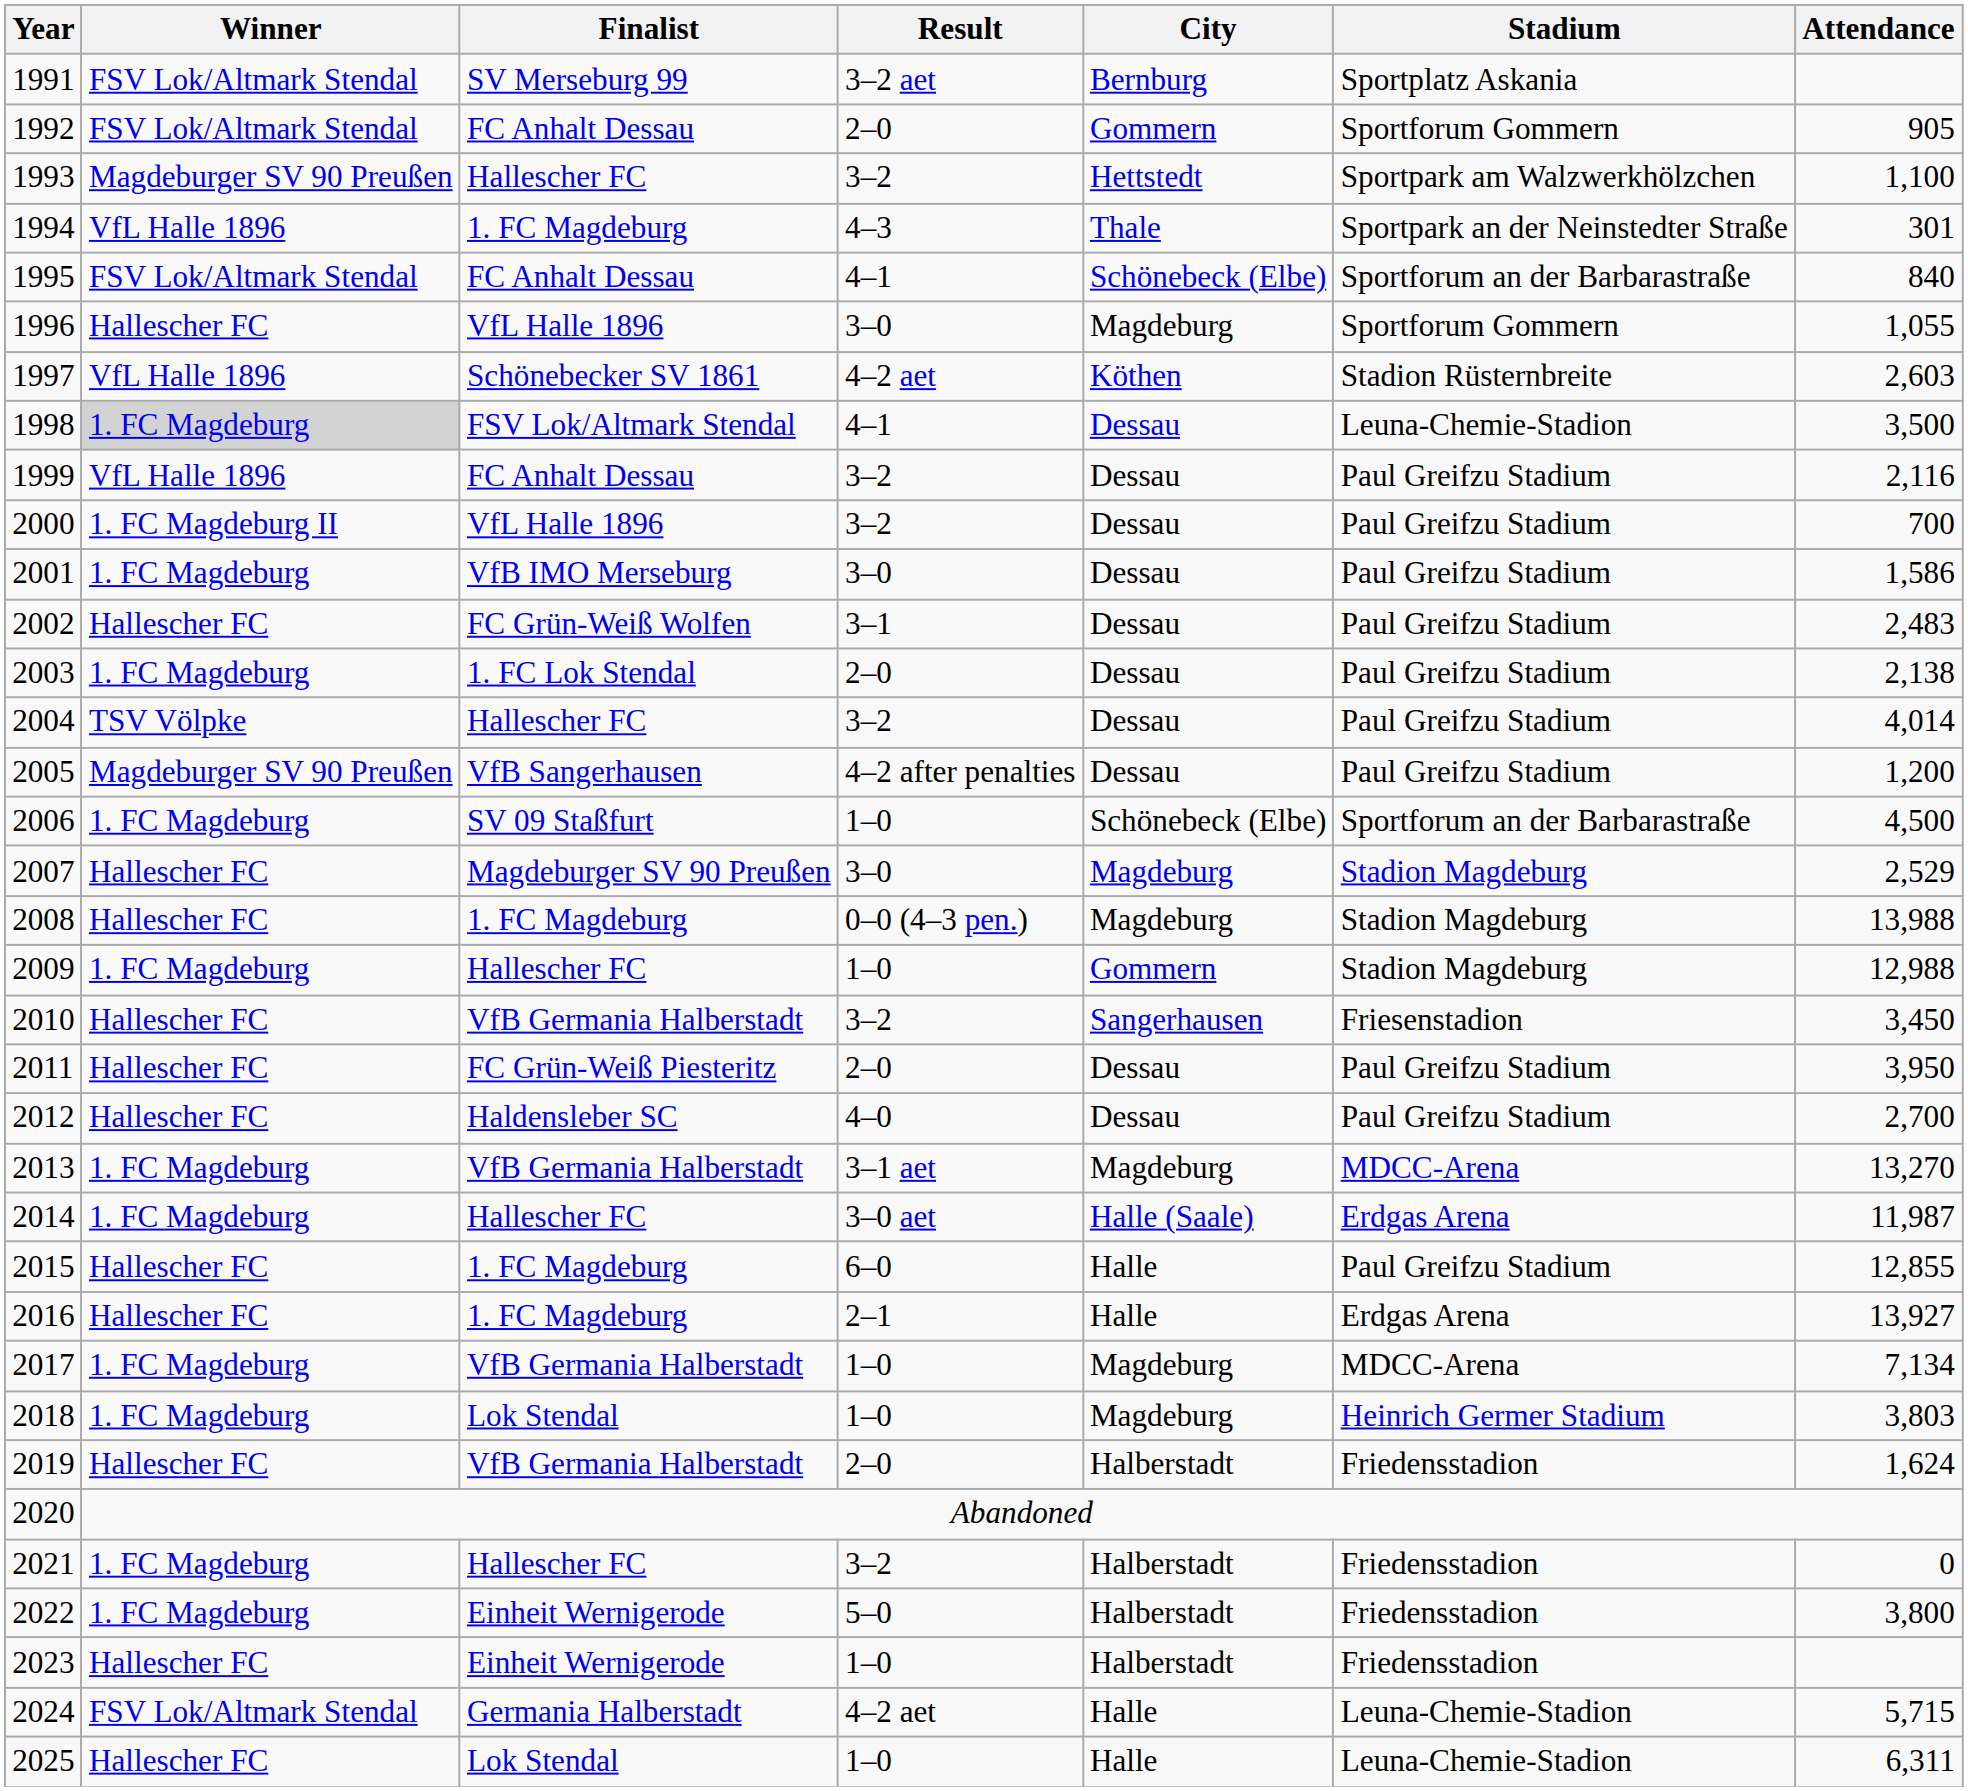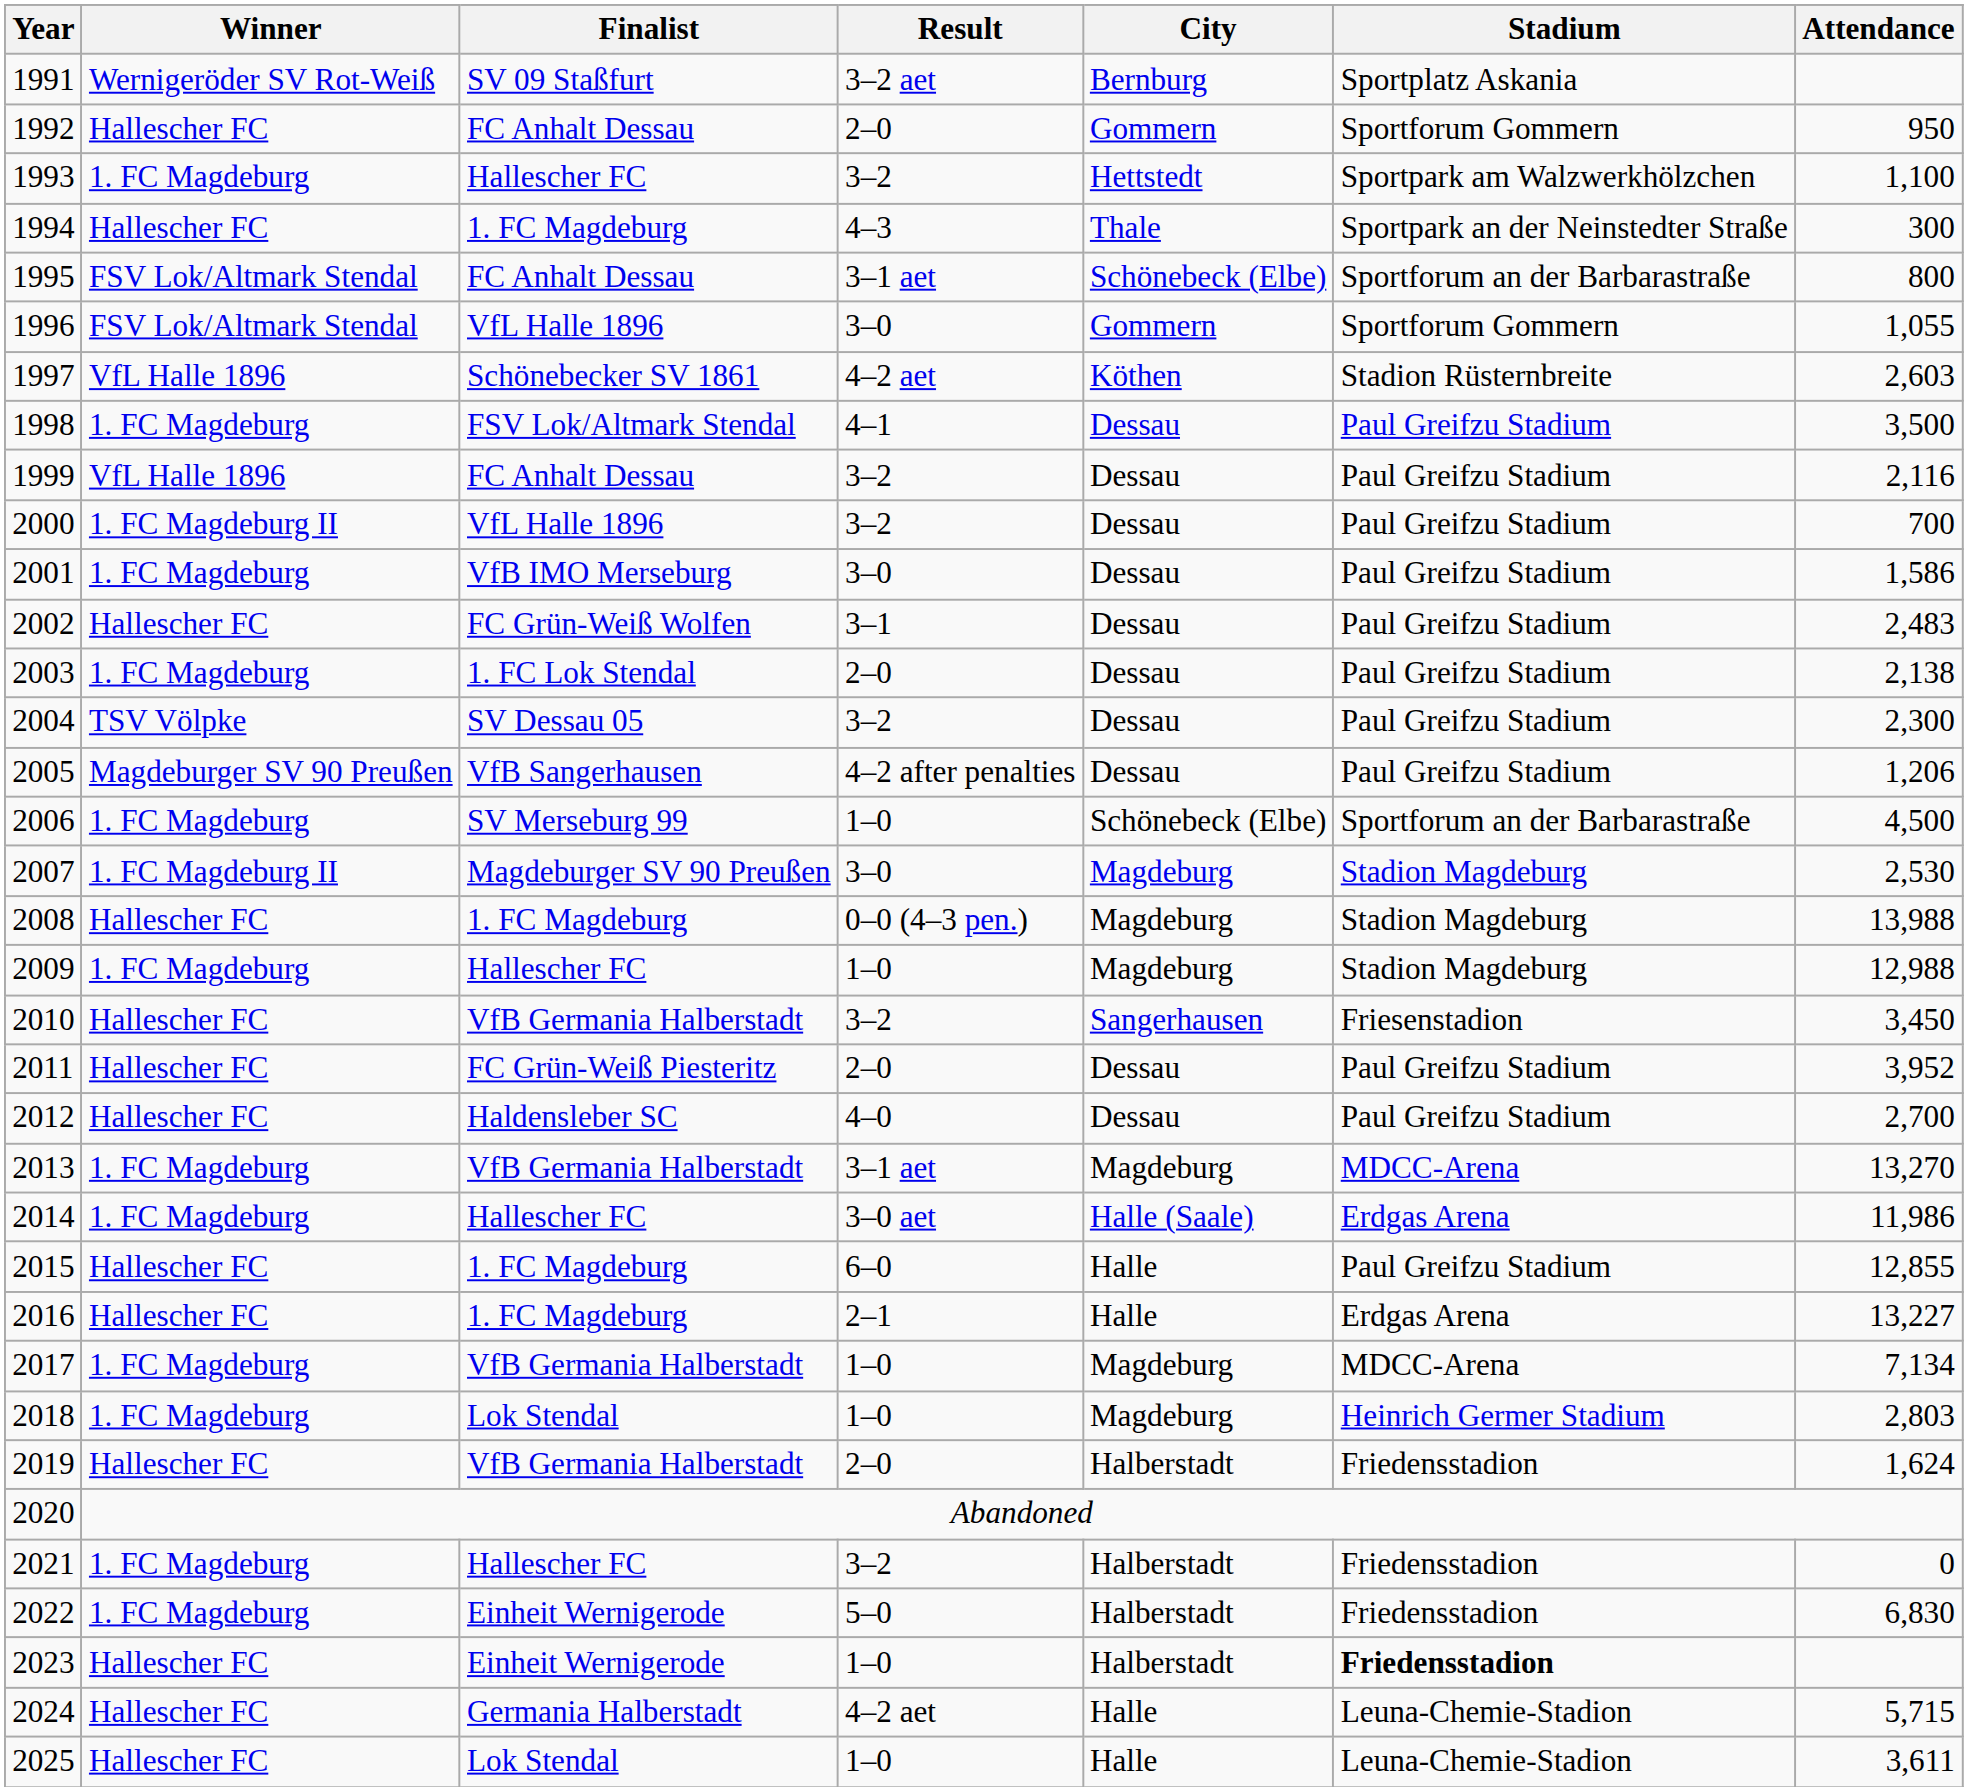1991 | Winner: FSV Lok/Altmark Stendal -> Wernigeröder SV Rot-Weiß
1991 | Finalist: SV Merseburg 99 -> SV 09 Staßfurt
1992 | Winner: FSV Lok/Altmark Stendal -> Hallescher FC
1992 | Attendance: 905 -> 950
1993 | Winner: Magdeburger SV 90 Preußen -> 1. FC Magdeburg
1994 | Winner: VfL Halle 1896 -> Hallescher FC
1994 | Attendance: 301 -> 300
1995 | Result: 4–1 -> 3–1 aet
1995 | Attendance: 840 -> 800
1996 | Winner: Hallescher FC -> FSV Lok/Altmark Stendal
1996 | City: Magdeburg -> Gommern
1998 | Winner: lightgrey background -> no background
1998 | Stadium: Leuna-Chemie-Stadion -> Paul Greifzu Stadium
2004 | Finalist: Hallescher FC -> SV Dessau 05
2004 | Attendance: 4,014 -> 2,300
2005 | Attendance: 1,200 -> 1,206
2006 | Finalist: SV 09 Staßfurt -> SV Merseburg 99
2007 | Winner: Hallescher FC -> 1. FC Magdeburg II
2007 | Attendance: 2,529 -> 2,530
2009 | City: Gommern -> Magdeburg
2011 | Attendance: 3,950 -> 3,952
2014 | Attendance: 11,987 -> 11,986
2016 | Attendance: 13,927 -> 13,227
2018 | Attendance: 3,803 -> 2,803
2022 | Attendance: 3,800 -> 6,830
2023 | Stadium: normal -> bold
2024 | Winner: FSV Lok/Altmark Stendal -> Hallescher FC
2025 | Attendance: 6,311 -> 3,611
